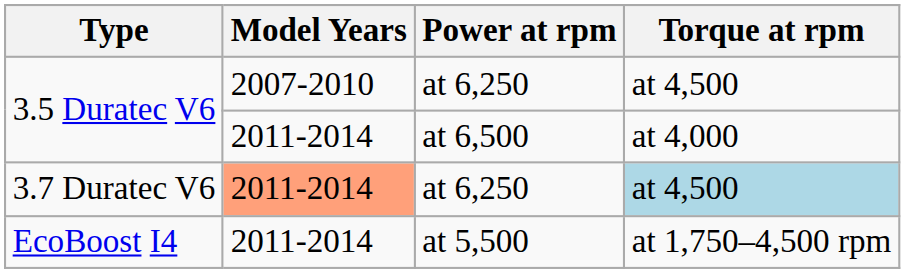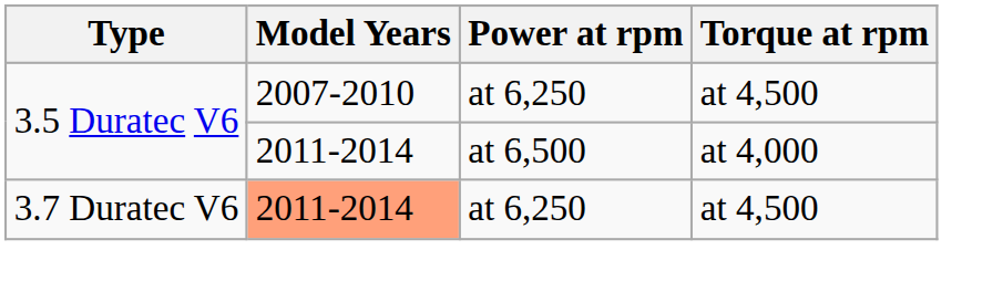3.7 Duratec V6 | Torque at rpm: lightblue background -> no background
- row: EcoBoost I4 | 2011-2014 | at 5,500 | at 1,750–4,500 rpm
